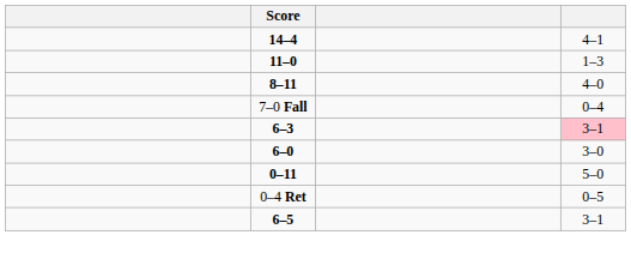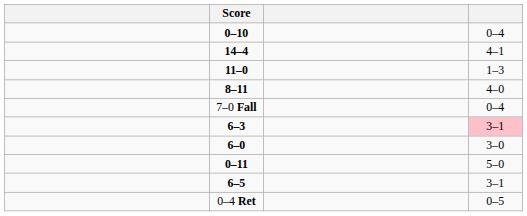+ row: 0–10 | 0–4
rows swapped: 0–4 Ret <-> 6–5
